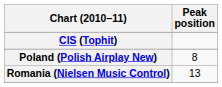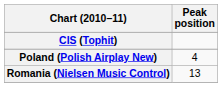Poland (Polish Airplay New) | Peak position: 8 -> 4
